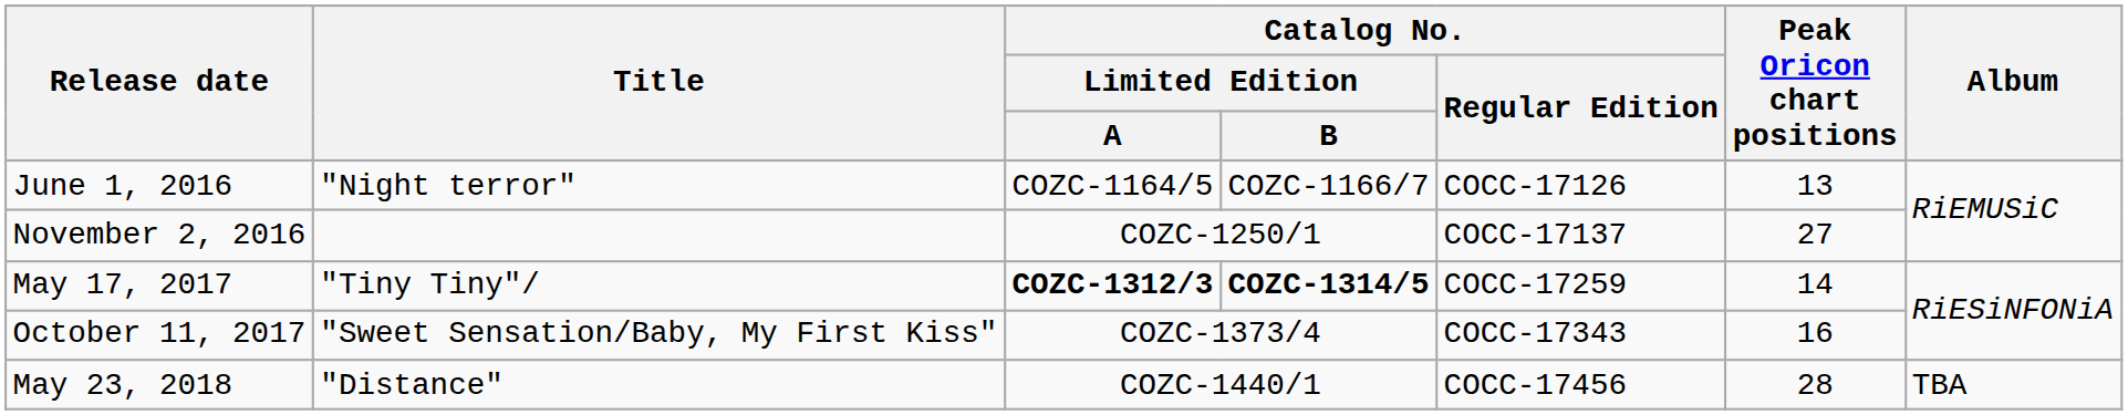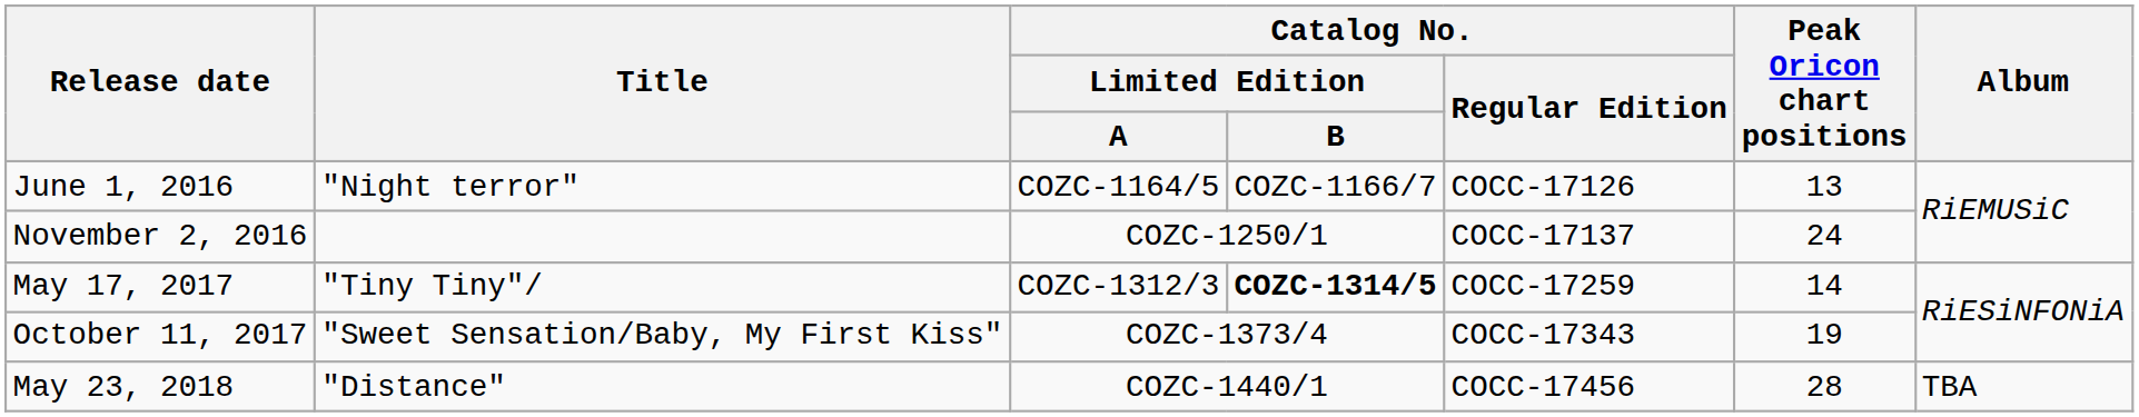November 2, 2016 | Peak Oricon chart positions: 27 -> 24
May 17, 2017 | Catalog No. / Limited Edition / A: bold -> normal
October 11, 2017 | Peak Oricon chart positions: 16 -> 19
